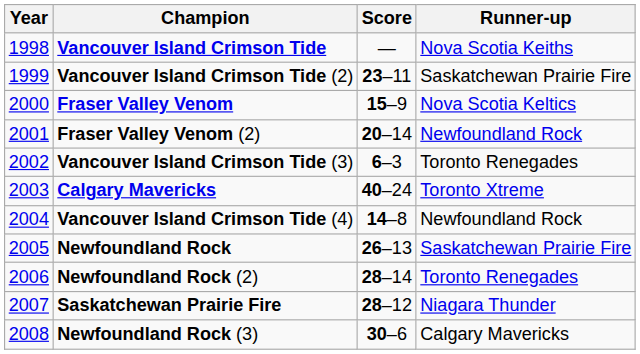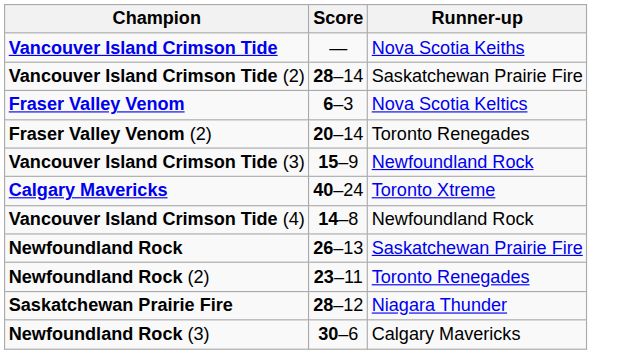- column: Year | 1998 | 1999 | 2000 | 2001 | 2002 | 2003 | 2004 | 2005 | 2006 | 2007 | 2008
Vancouver Island Crimson Tide (2) | Score: 23–11 -> 28–14
Fraser Valley Venom | Score: 15–9 -> 6–3
Fraser Valley Venom (2) | Runner-up: Newfoundland Rock -> Toronto Renegades
Vancouver Island Crimson Tide (3) | Score: 6–3 -> 15–9
Vancouver Island Crimson Tide (3) | Runner-up: Toronto Renegades -> Newfoundland Rock
Newfoundland Rock (2) | Score: 28–14 -> 23–11
